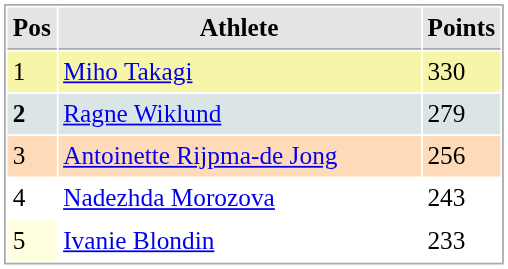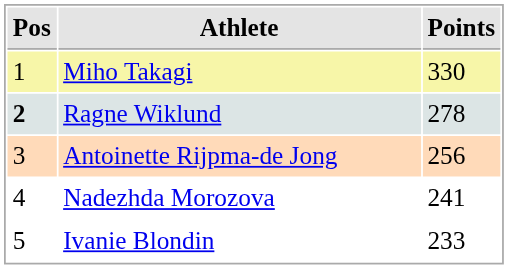Ragne Wiklund | Points: 279 -> 278
Nadezhda Morozova | Points: 243 -> 241
Ivanie Blondin | Pos: lightyellow background -> no background
